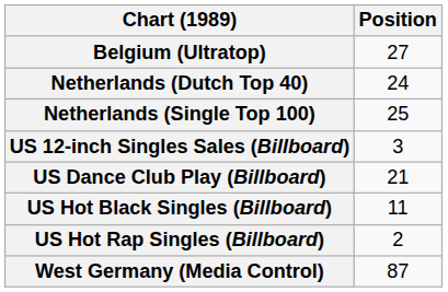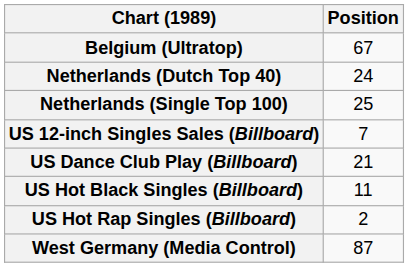Belgium (Ultratop) | Position: 27 -> 67
US 12-inch Singles Sales (Billboard) | Position: 3 -> 7
